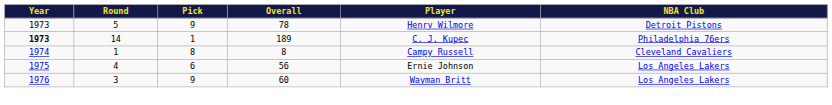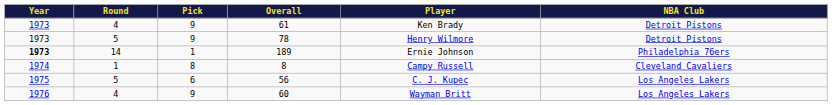+ row: 1973 | 4 | 9 | 61 | Ken Brady | Detroit Pistons
189 | Player: C. J. Kupec -> Ernie Johnson
56 | Round: 4 -> 5
56 | Player: Ernie Johnson -> C. J. Kupec
60 | Round: 3 -> 4
